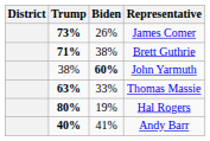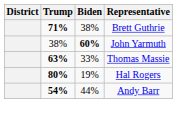- row: 73% | 26% | James Comer
Andy Barr | Trump: 40% -> 54%
Andy Barr | Biden: 41% -> 44%
